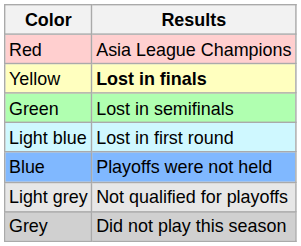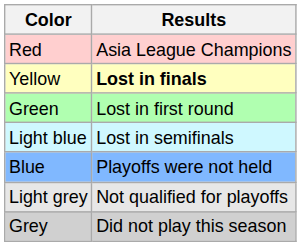Green | Results: Lost in semifinals -> Lost in first round
Light blue | Results: Lost in first round -> Lost in semifinals
